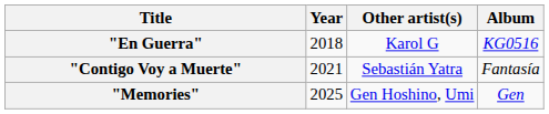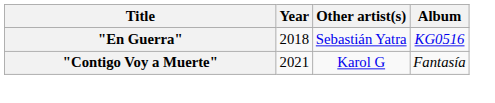"En Guerra" | Other artist(s): Karol G -> Sebastián Yatra
"Contigo Voy a Muerte" | Other artist(s): Sebastián Yatra -> Karol G
- row: "Memories" | 2025 | Gen Hoshino, Umi | Gen
